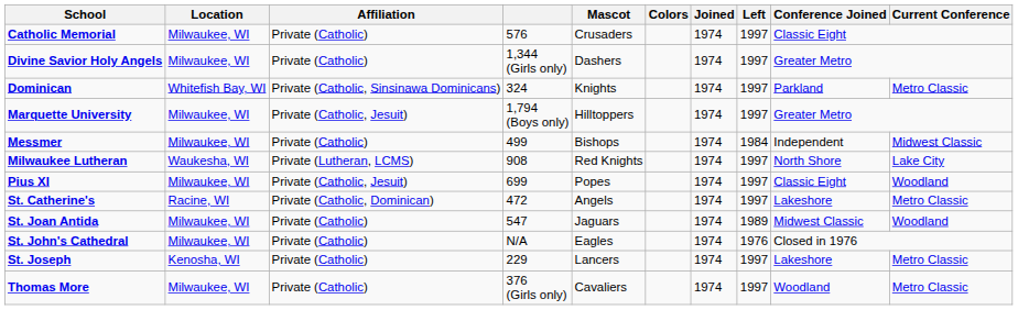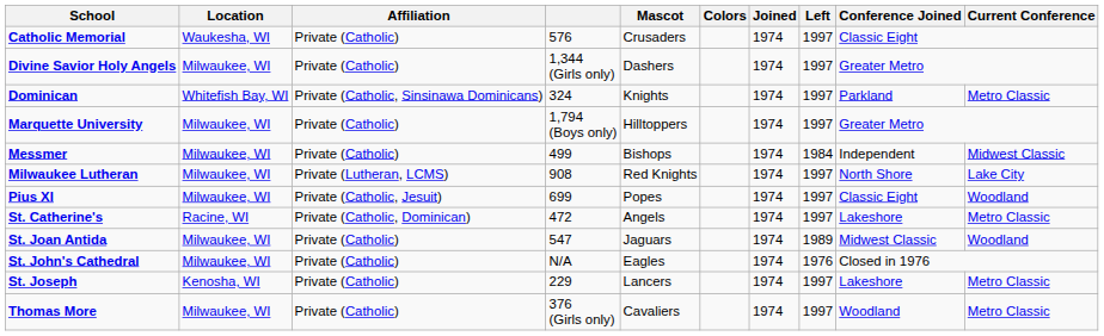Catholic Memorial | Location: Milwaukee, WI -> Waukesha, WI
Marquette University | Affiliation: Private (Catholic, Jesuit) -> Private (Catholic)
Milwaukee Lutheran | Location: Waukesha, WI -> Milwaukee, WI
